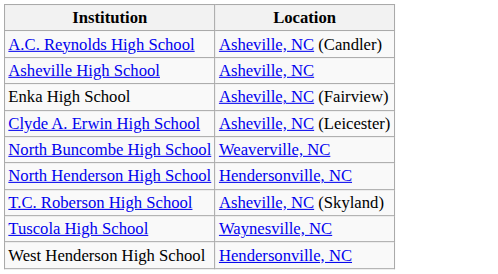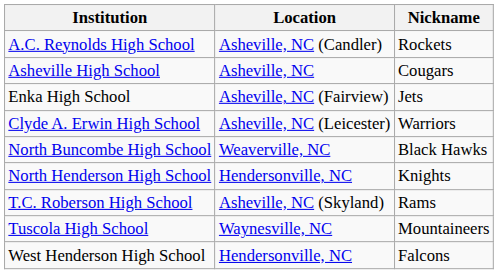+ column: Nickname | Rockets | Cougars | Jets | Warriors | Black Hawks | Knights | Rams | Mountaineers | Falcons
